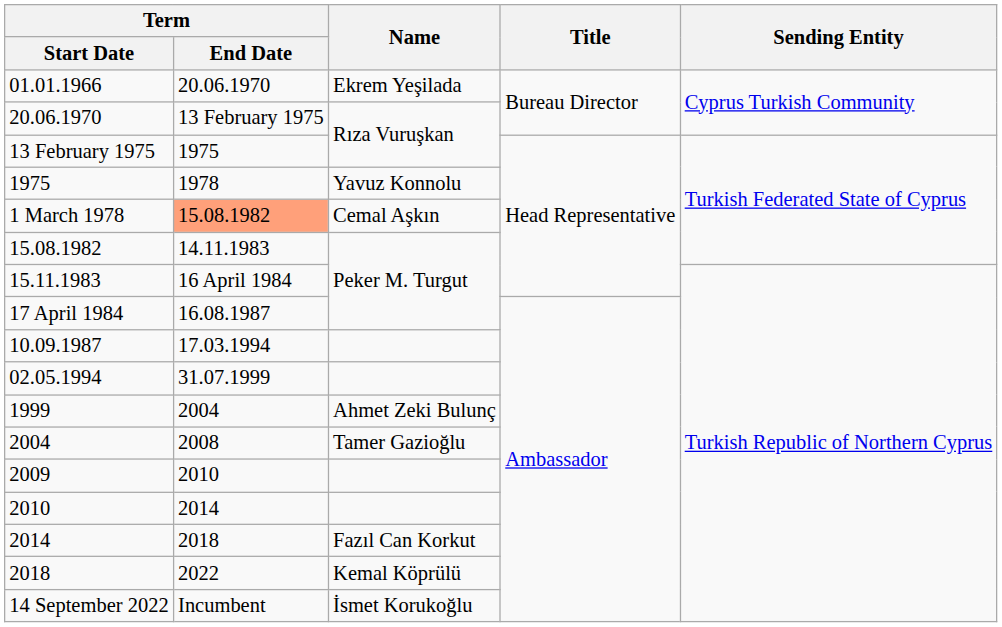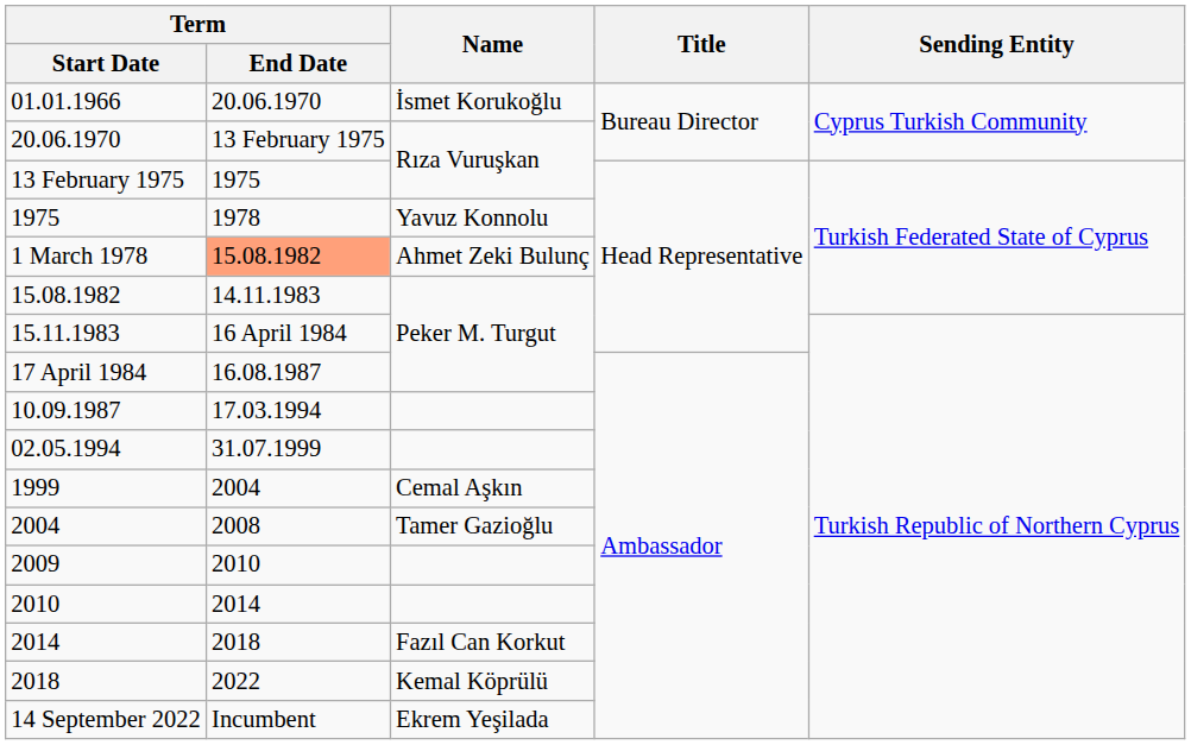01.01.1966 | Name: Ekrem Yeşilada -> İsmet Korukoğlu
1 March 1978 | Name: Cemal Aşkın -> Ahmet Zeki Bulunç
1999 | Name: Ahmet Zeki Bulunç -> Cemal Aşkın
14 September 2022 | Name: İsmet Korukoğlu -> Ekrem Yeşilada
